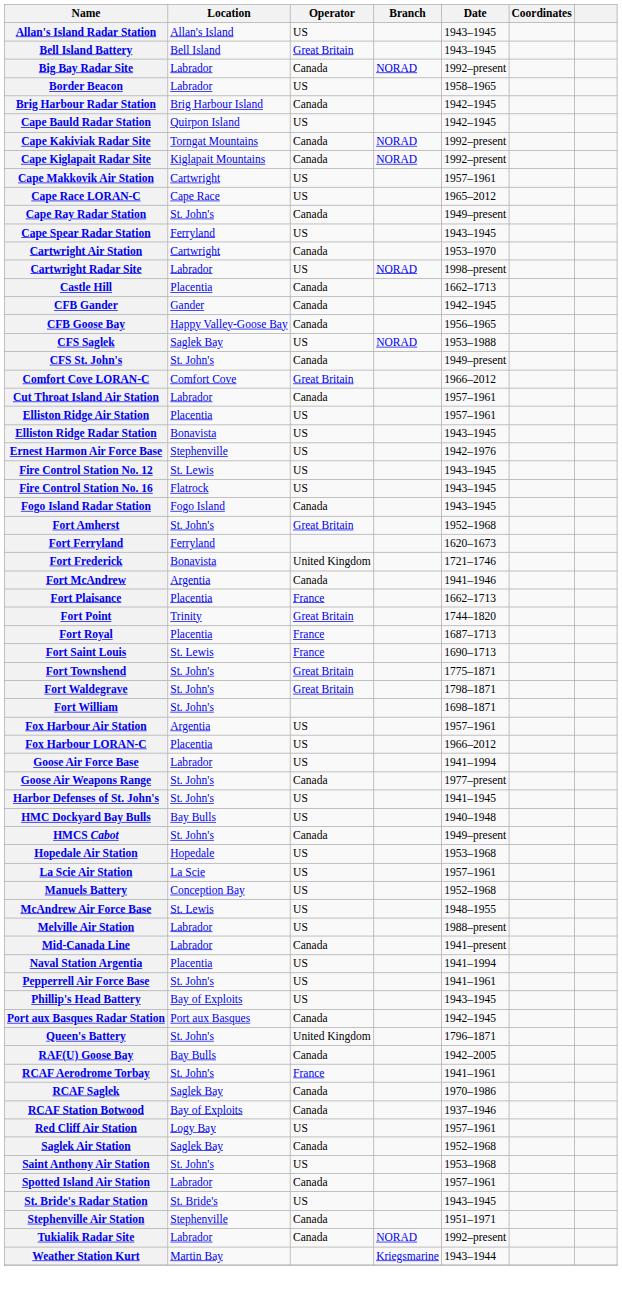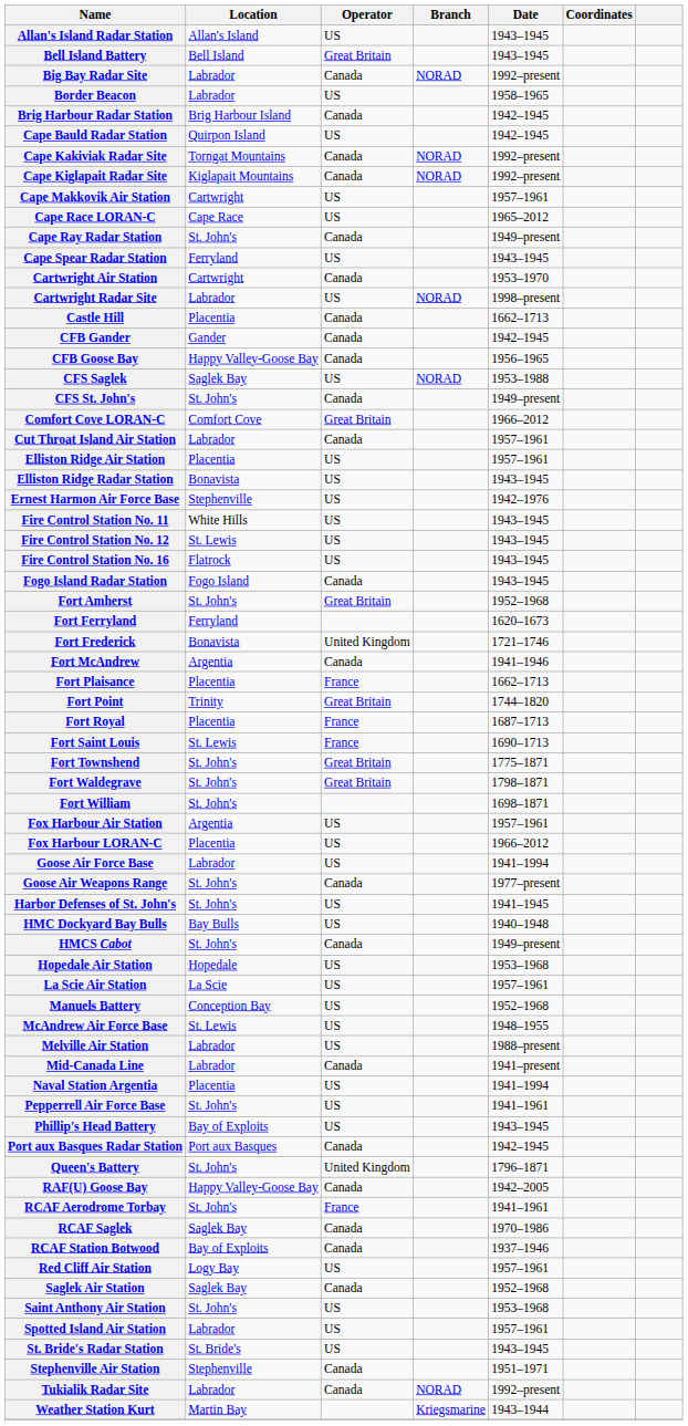+ row: Fire Control Station No. 11 | White Hills | US | 1943–1945
RAF(U) Goose Bay | Location: Bay Bulls -> Happy Valley-Goose Bay
Spotted Island Air Station | Operator: Canada -> US
